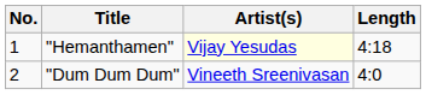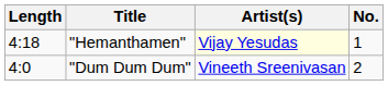columns swapped: No. <-> Length
